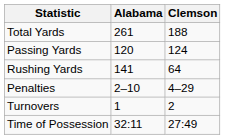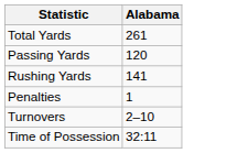- column: Clemson | 188 | 124 | 64 | 4–29 | 2 | 27:49
Penalties | Alabama: 2–10 -> 1
Turnovers | Alabama: 1 -> 2–10
